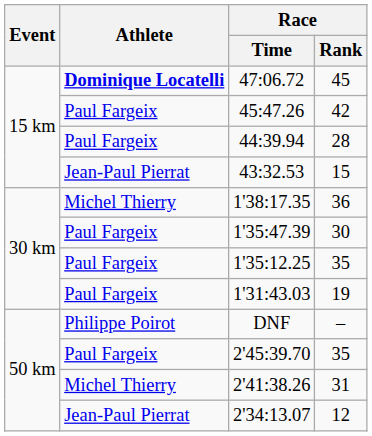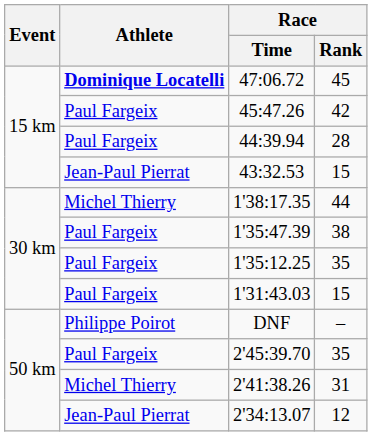1'38:17.35 | Race / Rank: 36 -> 44
1'35:47.39 | Race / Rank: 30 -> 38
1'31:43.03 | Race / Rank: 19 -> 15
